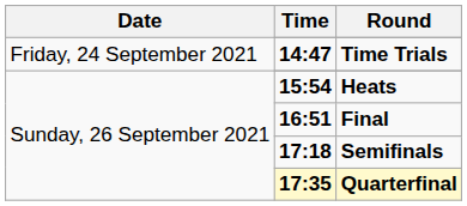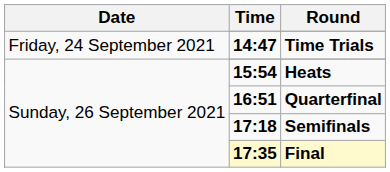16:51 | Round: Final -> Quarterfinal
17:35 | Round: Quarterfinal -> Final
